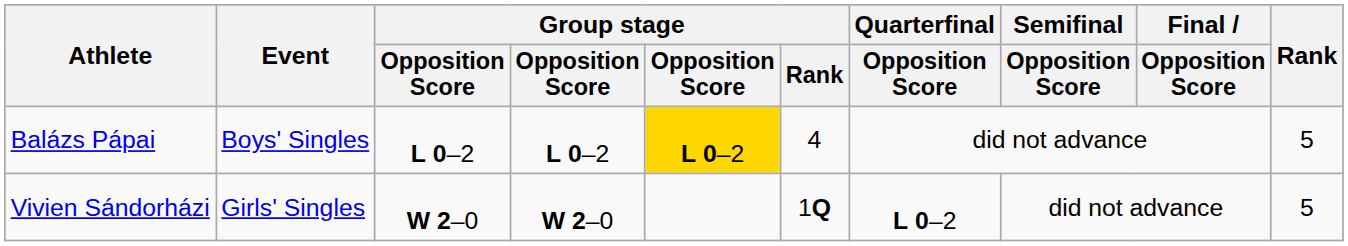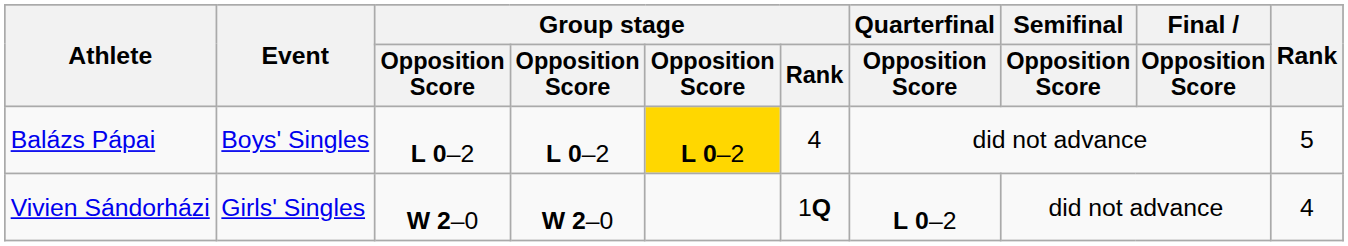Vivien Sándorházi | Rank: 5 -> 4
